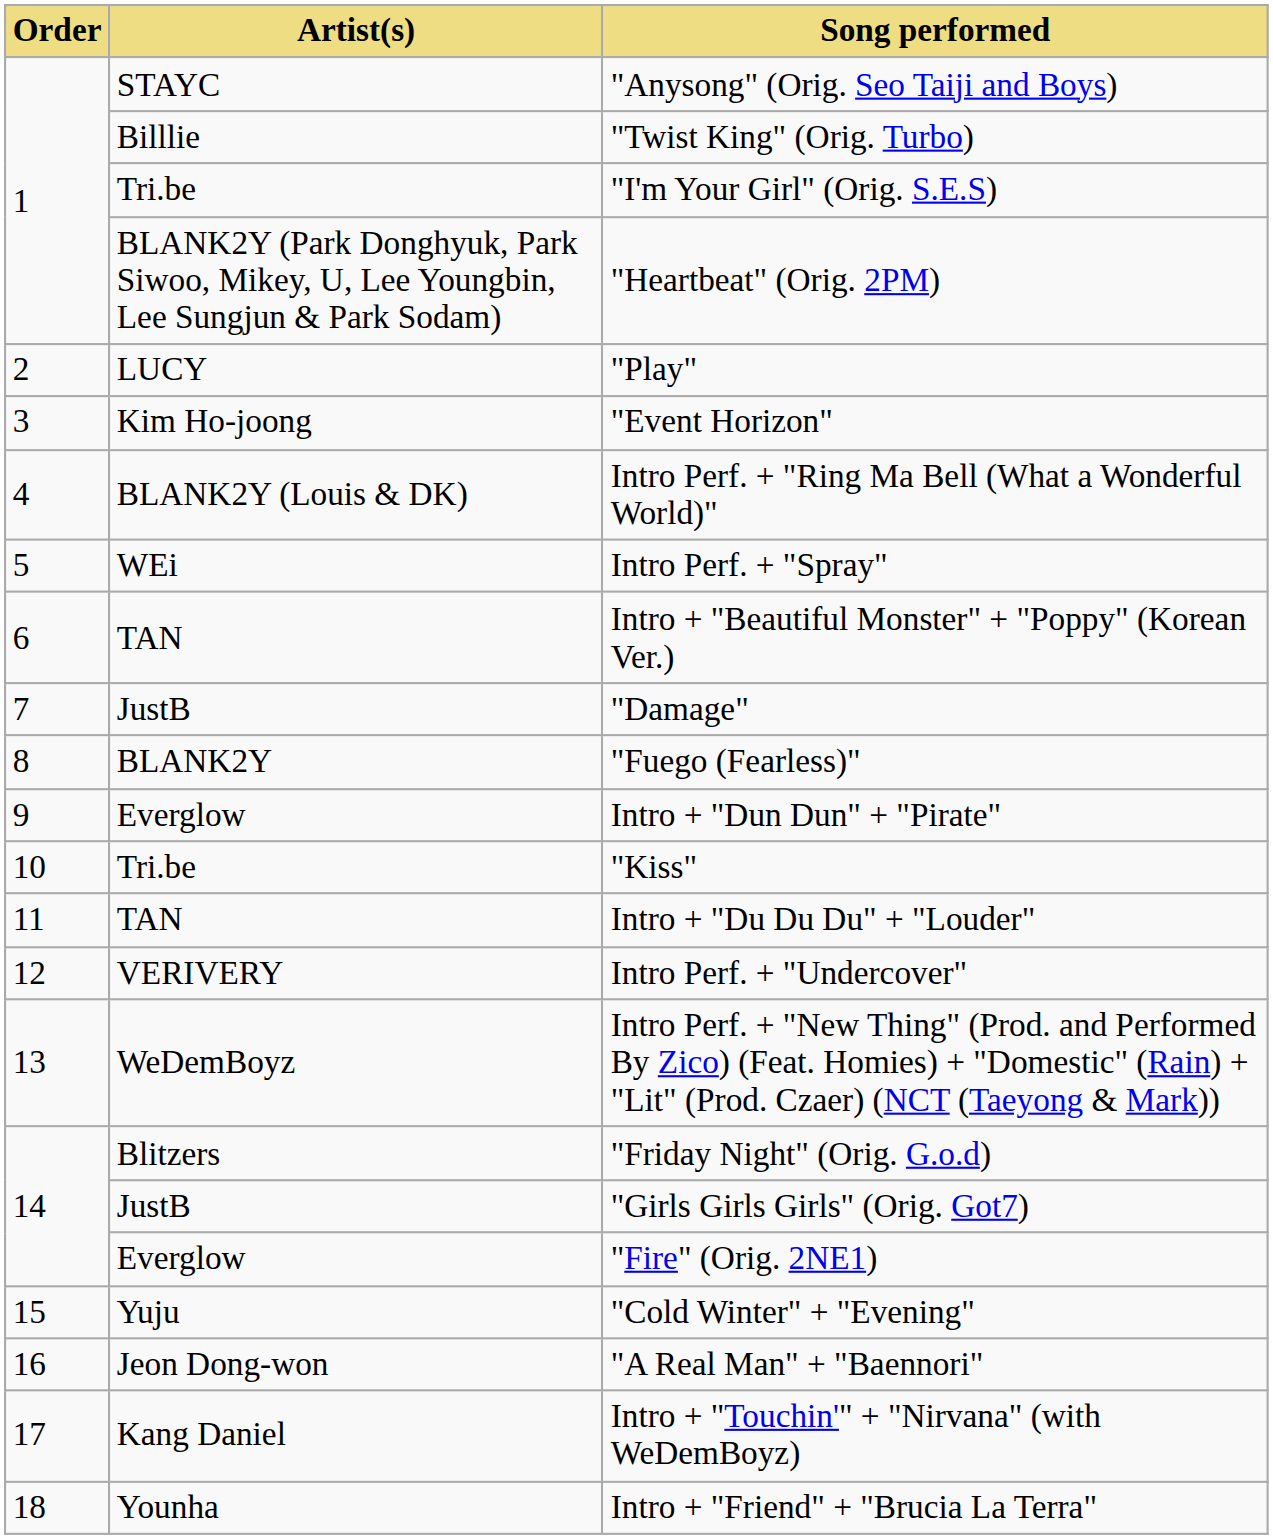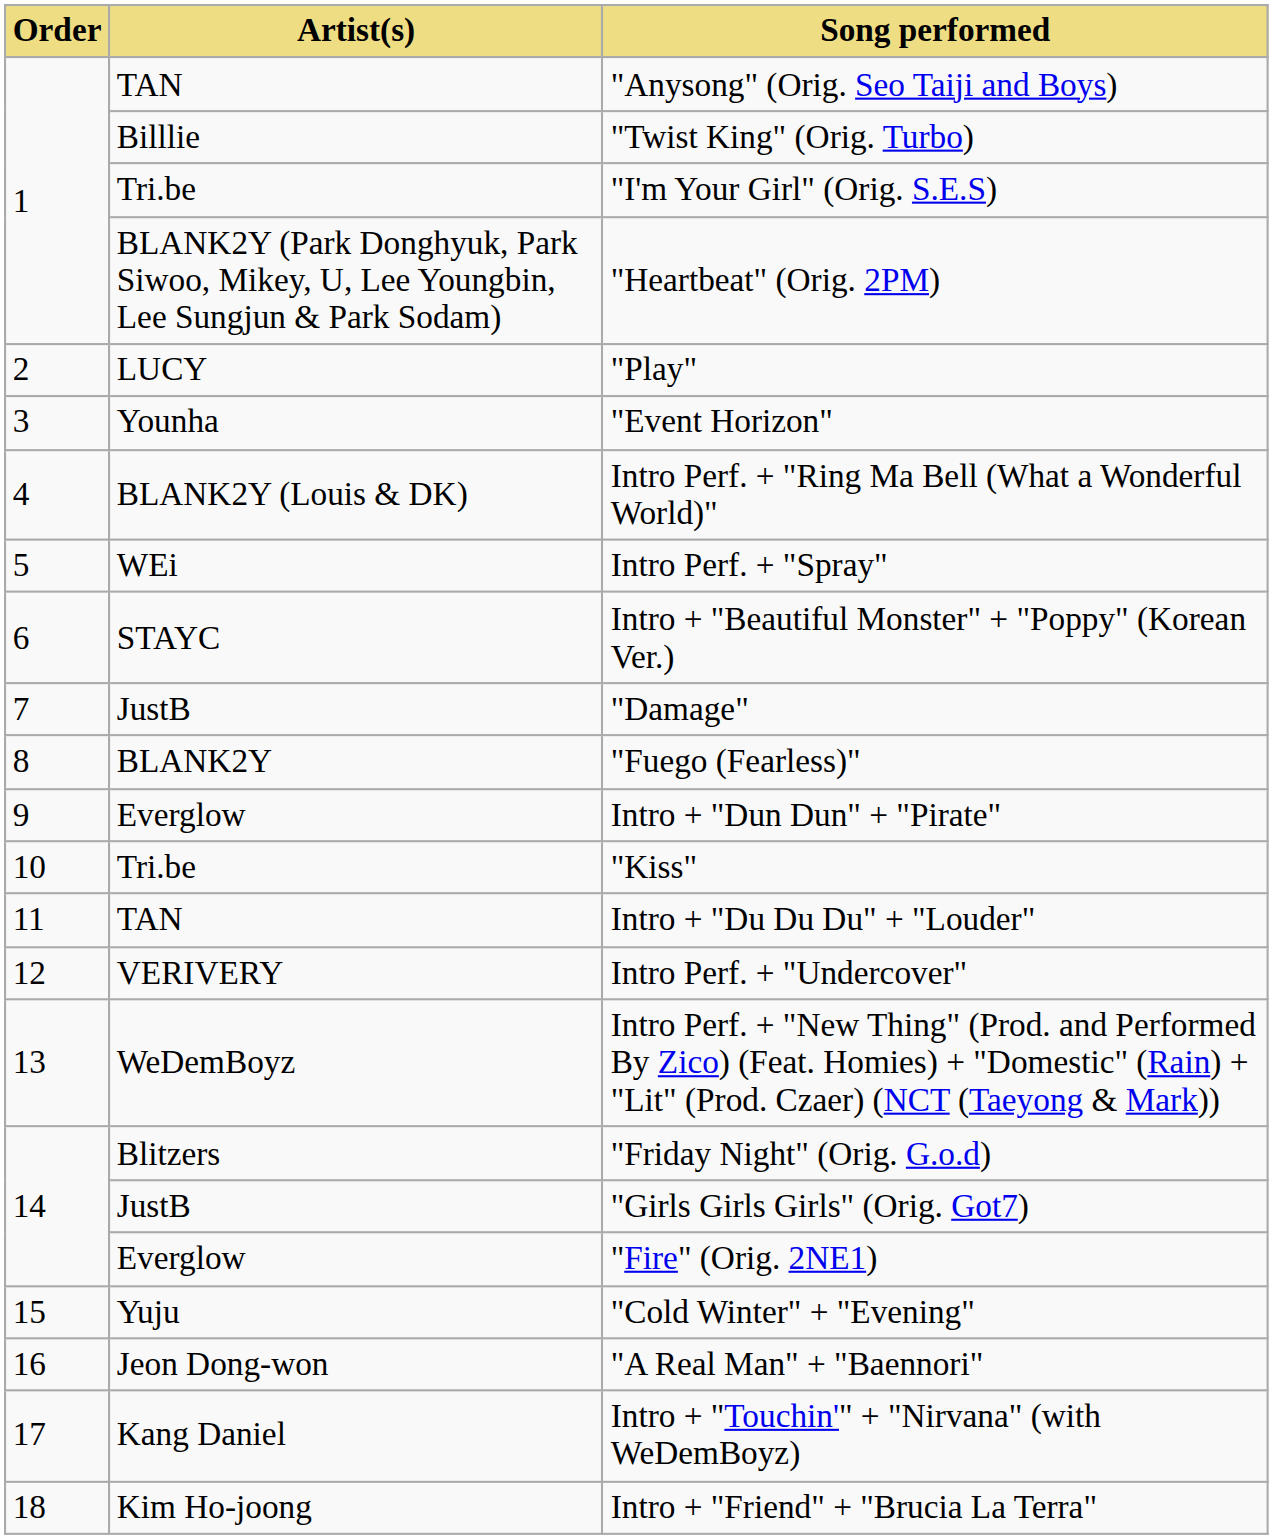"Anysong" (Orig. Seo Taiji and Boys) | Artist(s): STAYC -> TAN
"Event Horizon" | Artist(s): Kim Ho-joong -> Younha
Intro + "Beautiful Monster" + "Poppy" (Korean Ver.) | Artist(s): TAN -> STAYC
Intro + "Friend" + "Brucia La Terra" | Artist(s): Younha -> Kim Ho-joong
